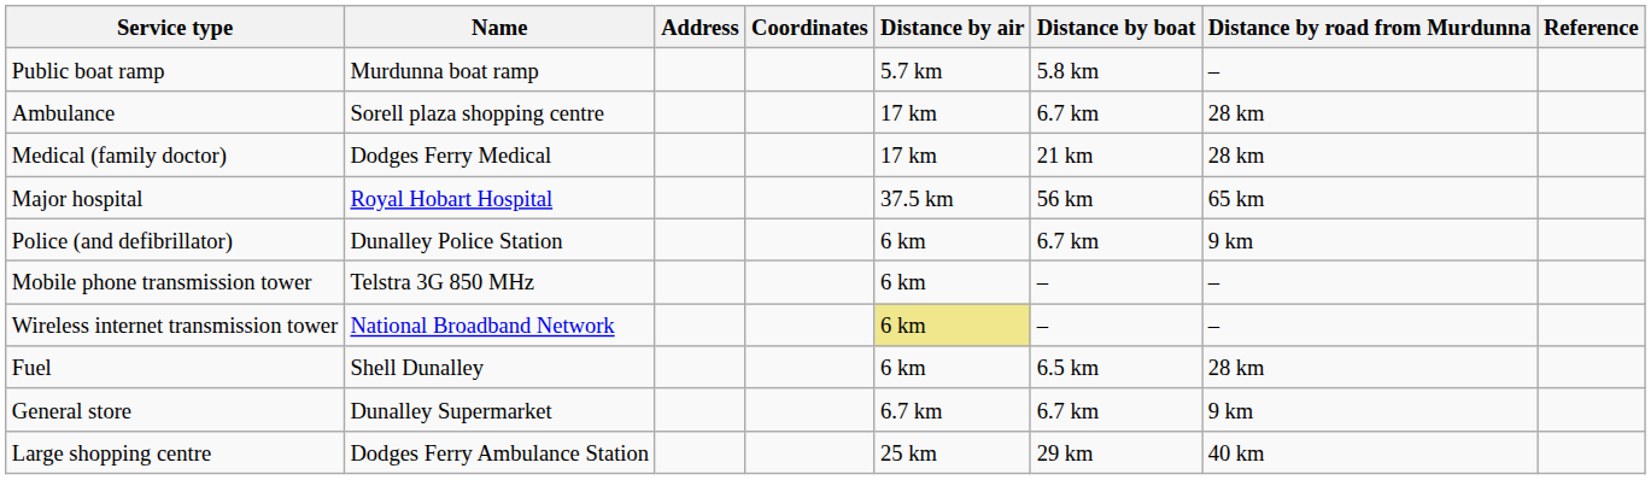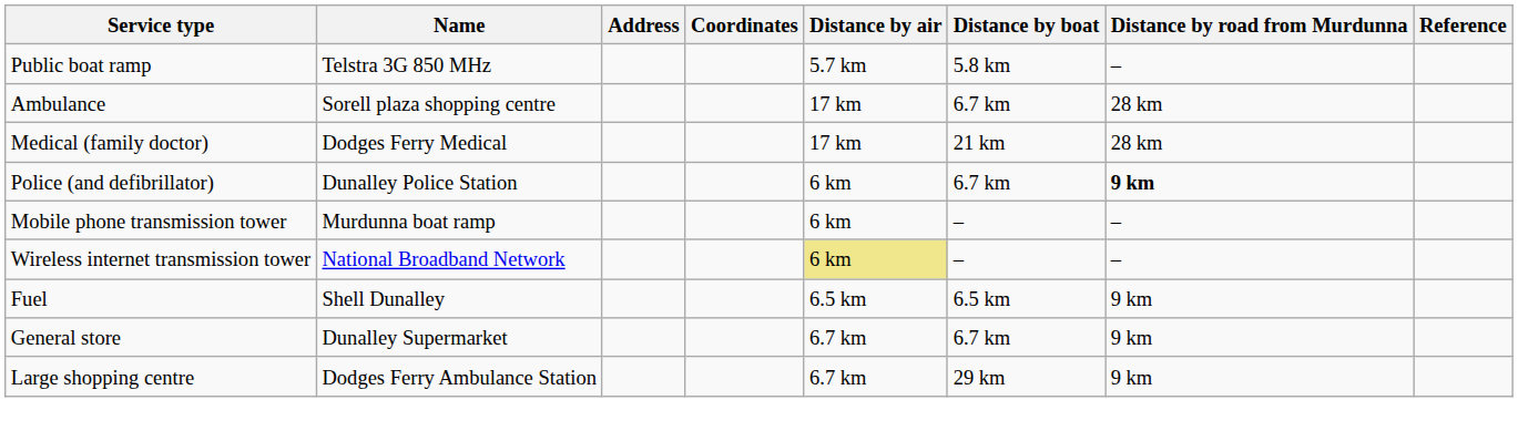Public boat ramp | Name: Murdunna boat ramp -> Telstra 3G 850 MHz
- row: Major hospital | Royal Hobart Hospital | 37.5 km | 56 km | 65 km
Police (and defibrillator) | Distance by road from Murdunna: normal -> bold
Mobile phone transmission tower | Name: Telstra 3G 850 MHz -> Murdunna boat ramp
Fuel | Distance by air: 6 km -> 6.5 km
Fuel | Distance by road from Murdunna: 28 km -> 9 km
Large shopping centre | Distance by air: 25 km -> 6.7 km
Large shopping centre | Distance by road from Murdunna: 40 km -> 9 km
